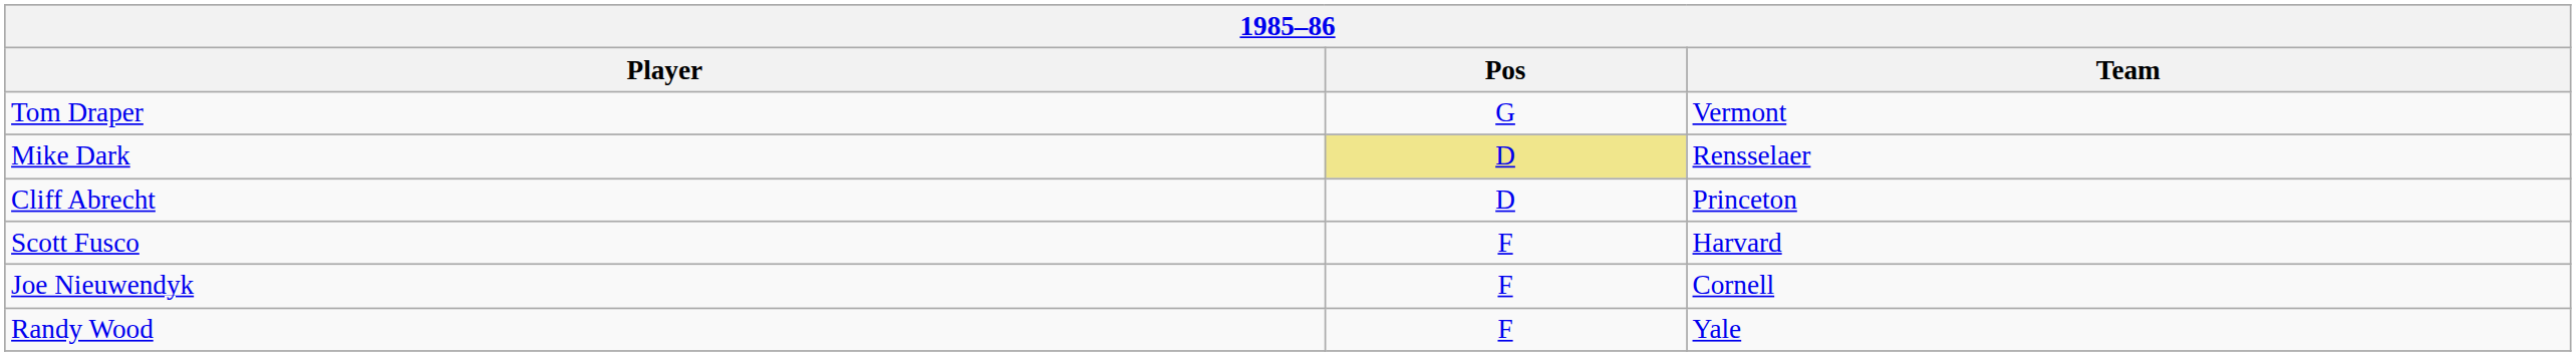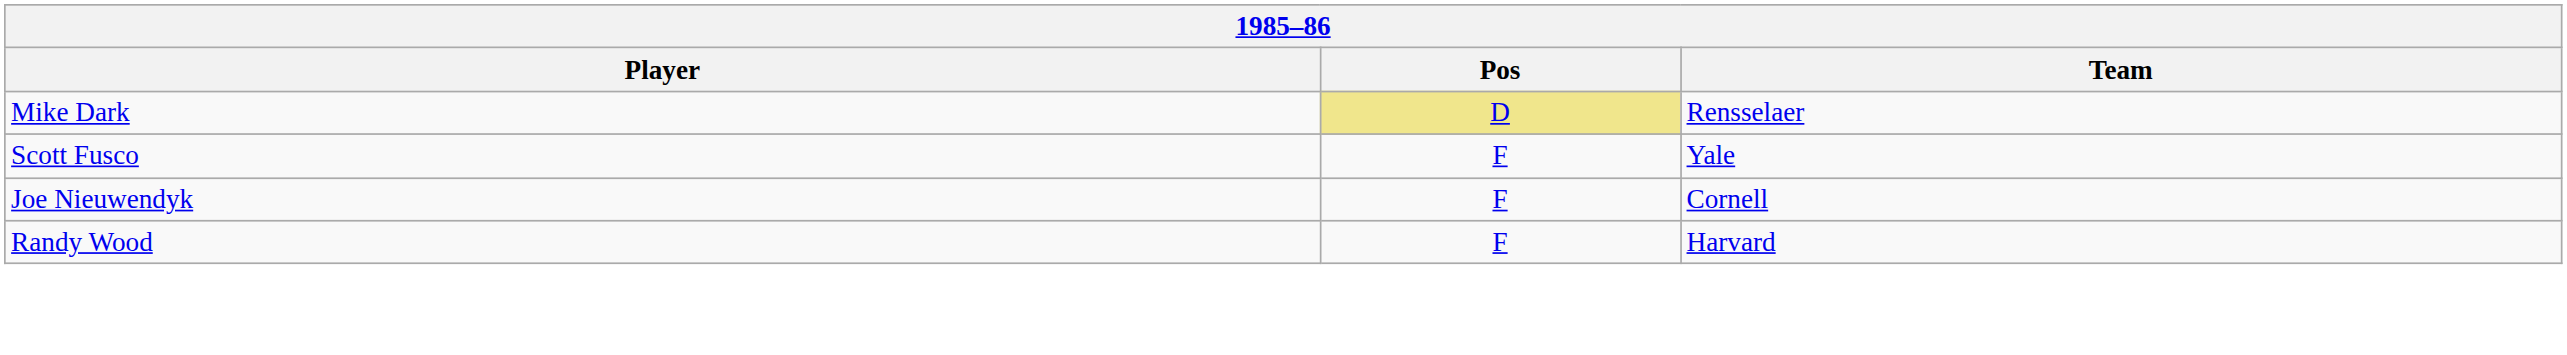- row: Tom Draper | G | Vermont
- row: Cliff Abrecht | D | Princeton
Scott Fusco | Team: Harvard -> Yale
Randy Wood | Team: Yale -> Harvard
